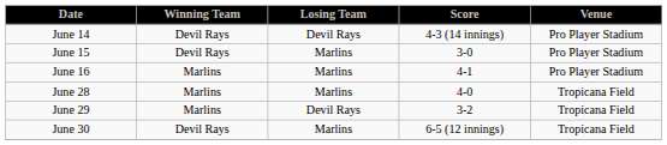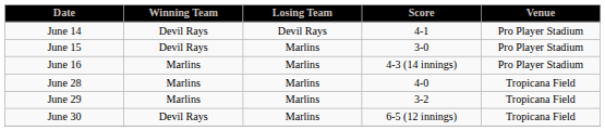June 14 | Score: 4-3 (14 innings) -> 4-1
June 16 | Score: 4-1 -> 4-3 (14 innings)
June 29 | Losing Team: Devil Rays -> Marlins
